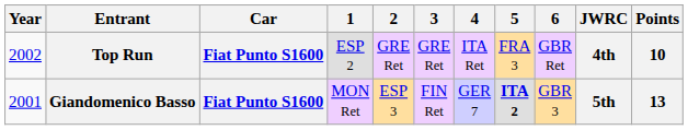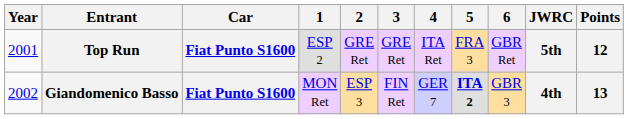Top Run | Year: 2002 -> 2001
Top Run | JWRC: 4th -> 5th
Top Run | Points: 10 -> 12
Giandomenico Basso | Year: 2001 -> 2002
Giandomenico Basso | JWRC: 5th -> 4th
